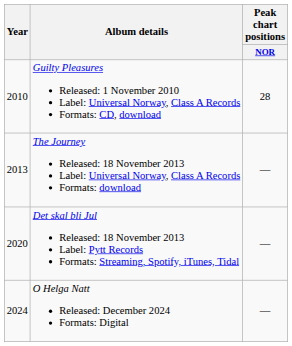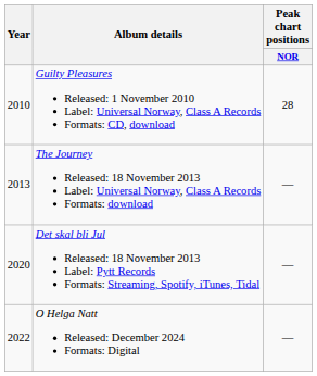O Helga Natt Released: December 2024 Formats: Digital | Year: 2024 -> 2022
